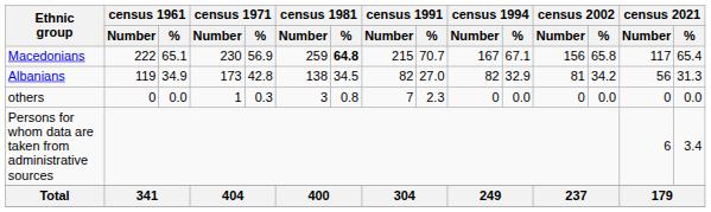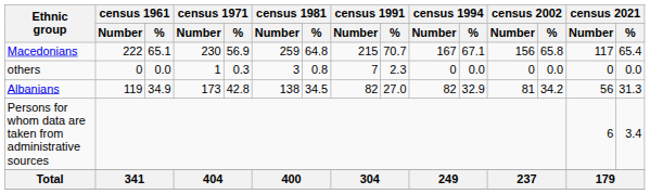Macedonians | census 1981 / %: bold -> normal
rows swapped: Albanians <-> others
